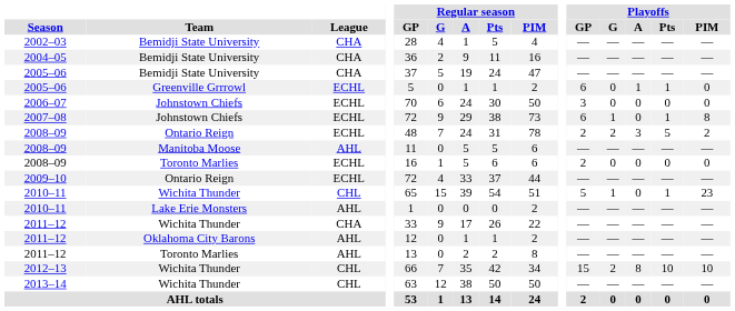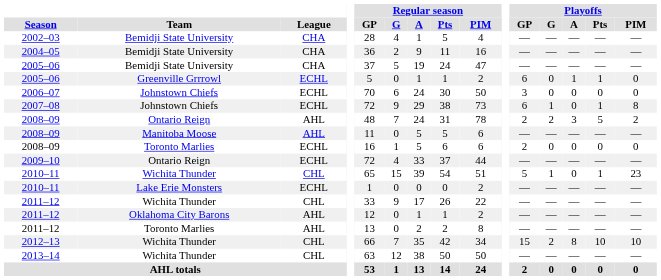2008–09 / Ontario Reign | League: ECHL -> AHL
2010–11 / Lake Erie Monsters | League: AHL -> ECHL
2011–12 / Wichita Thunder | League: CHA -> CHL
